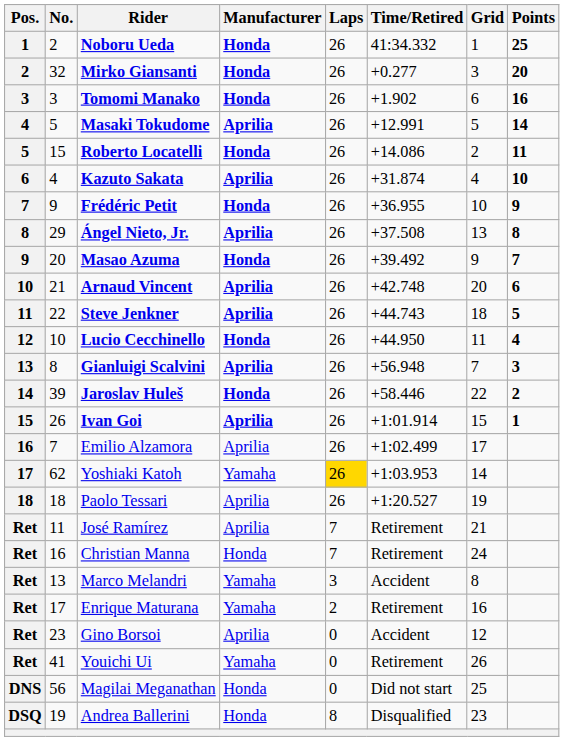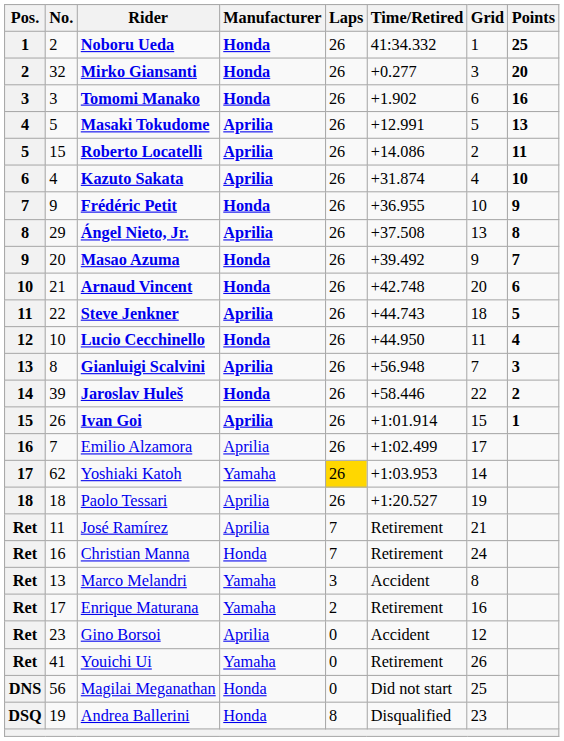Masaki Tokudome | Points: 14 -> 13
Roberto Locatelli | Manufacturer: Honda -> Aprilia
Arnaud Vincent | Manufacturer: Aprilia -> Honda
